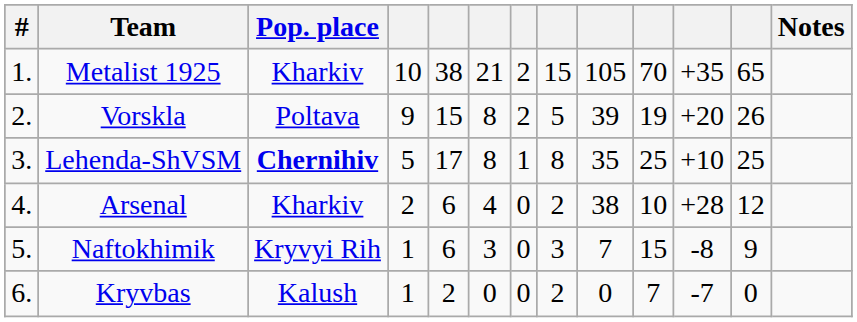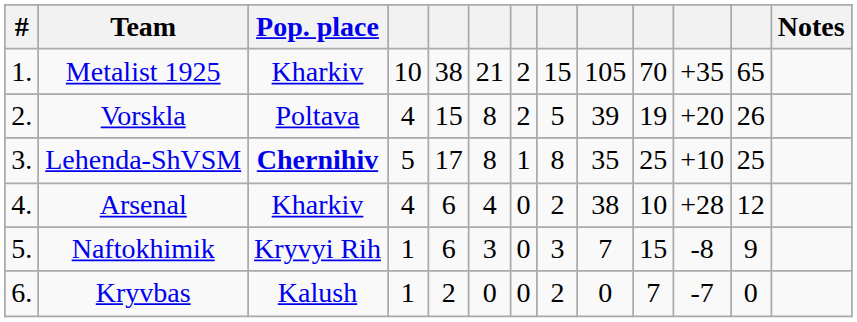Vorskla | column 4: 9 -> 4
Arsenal | column 4: 2 -> 4
